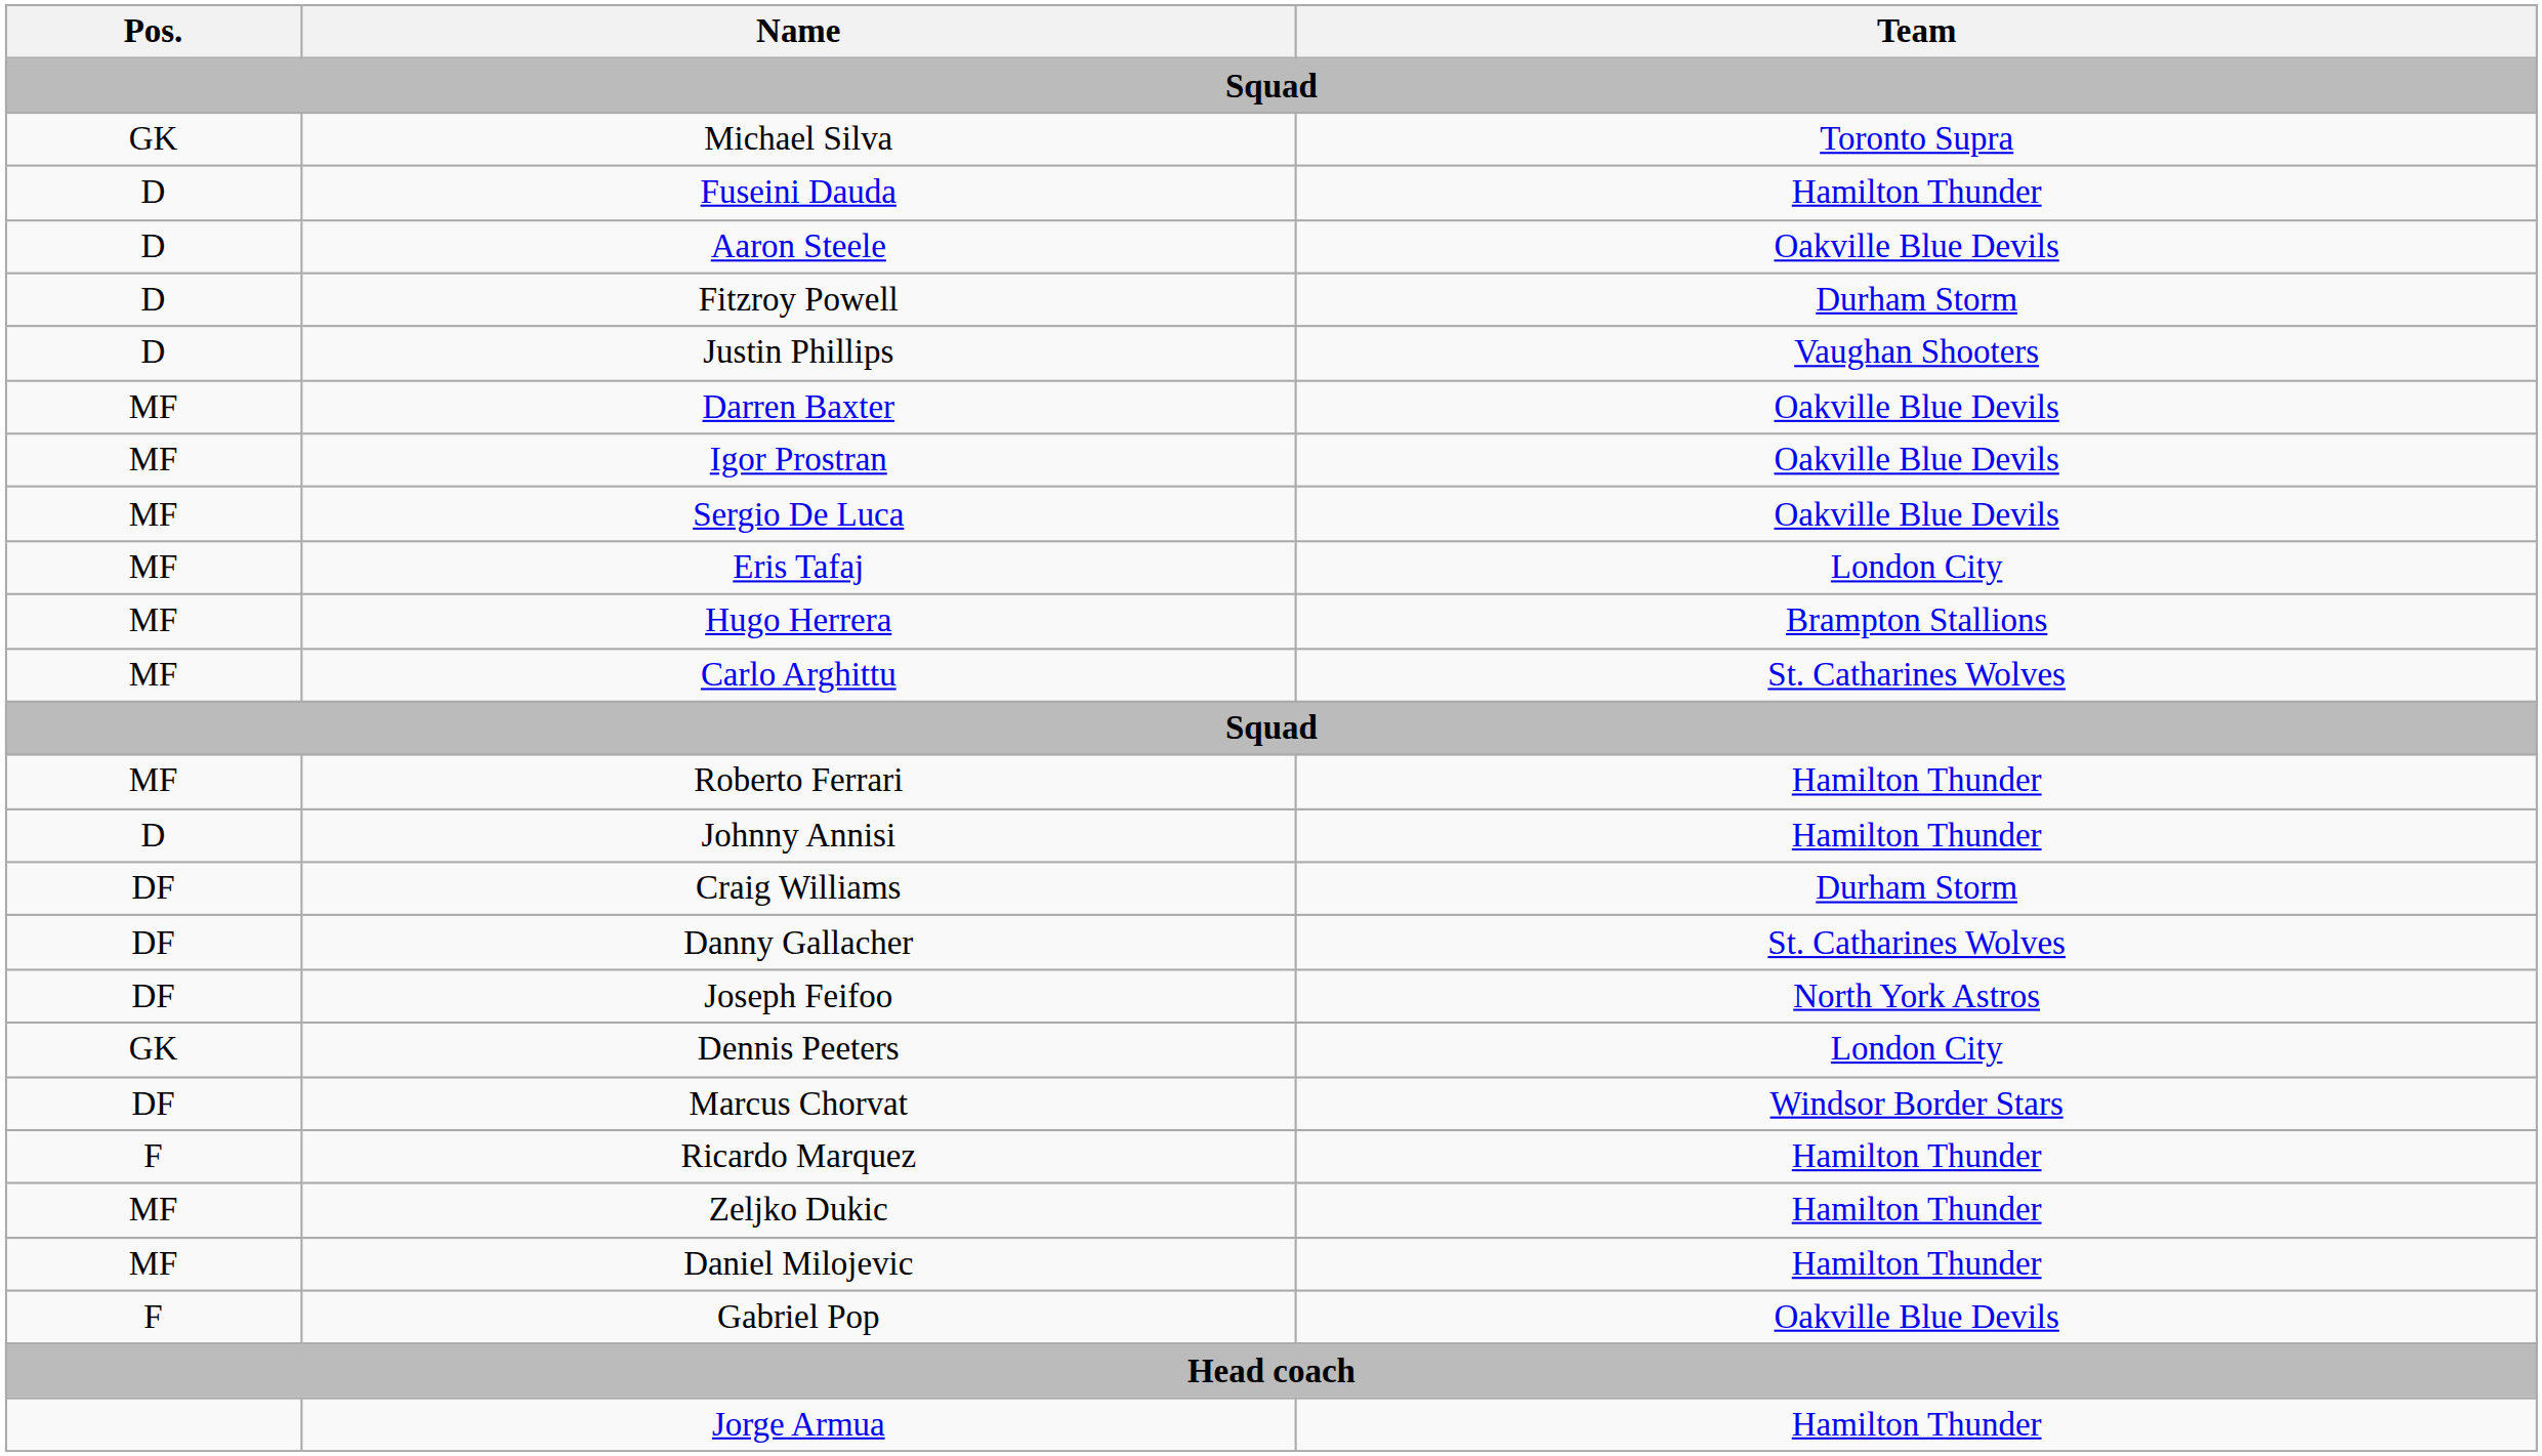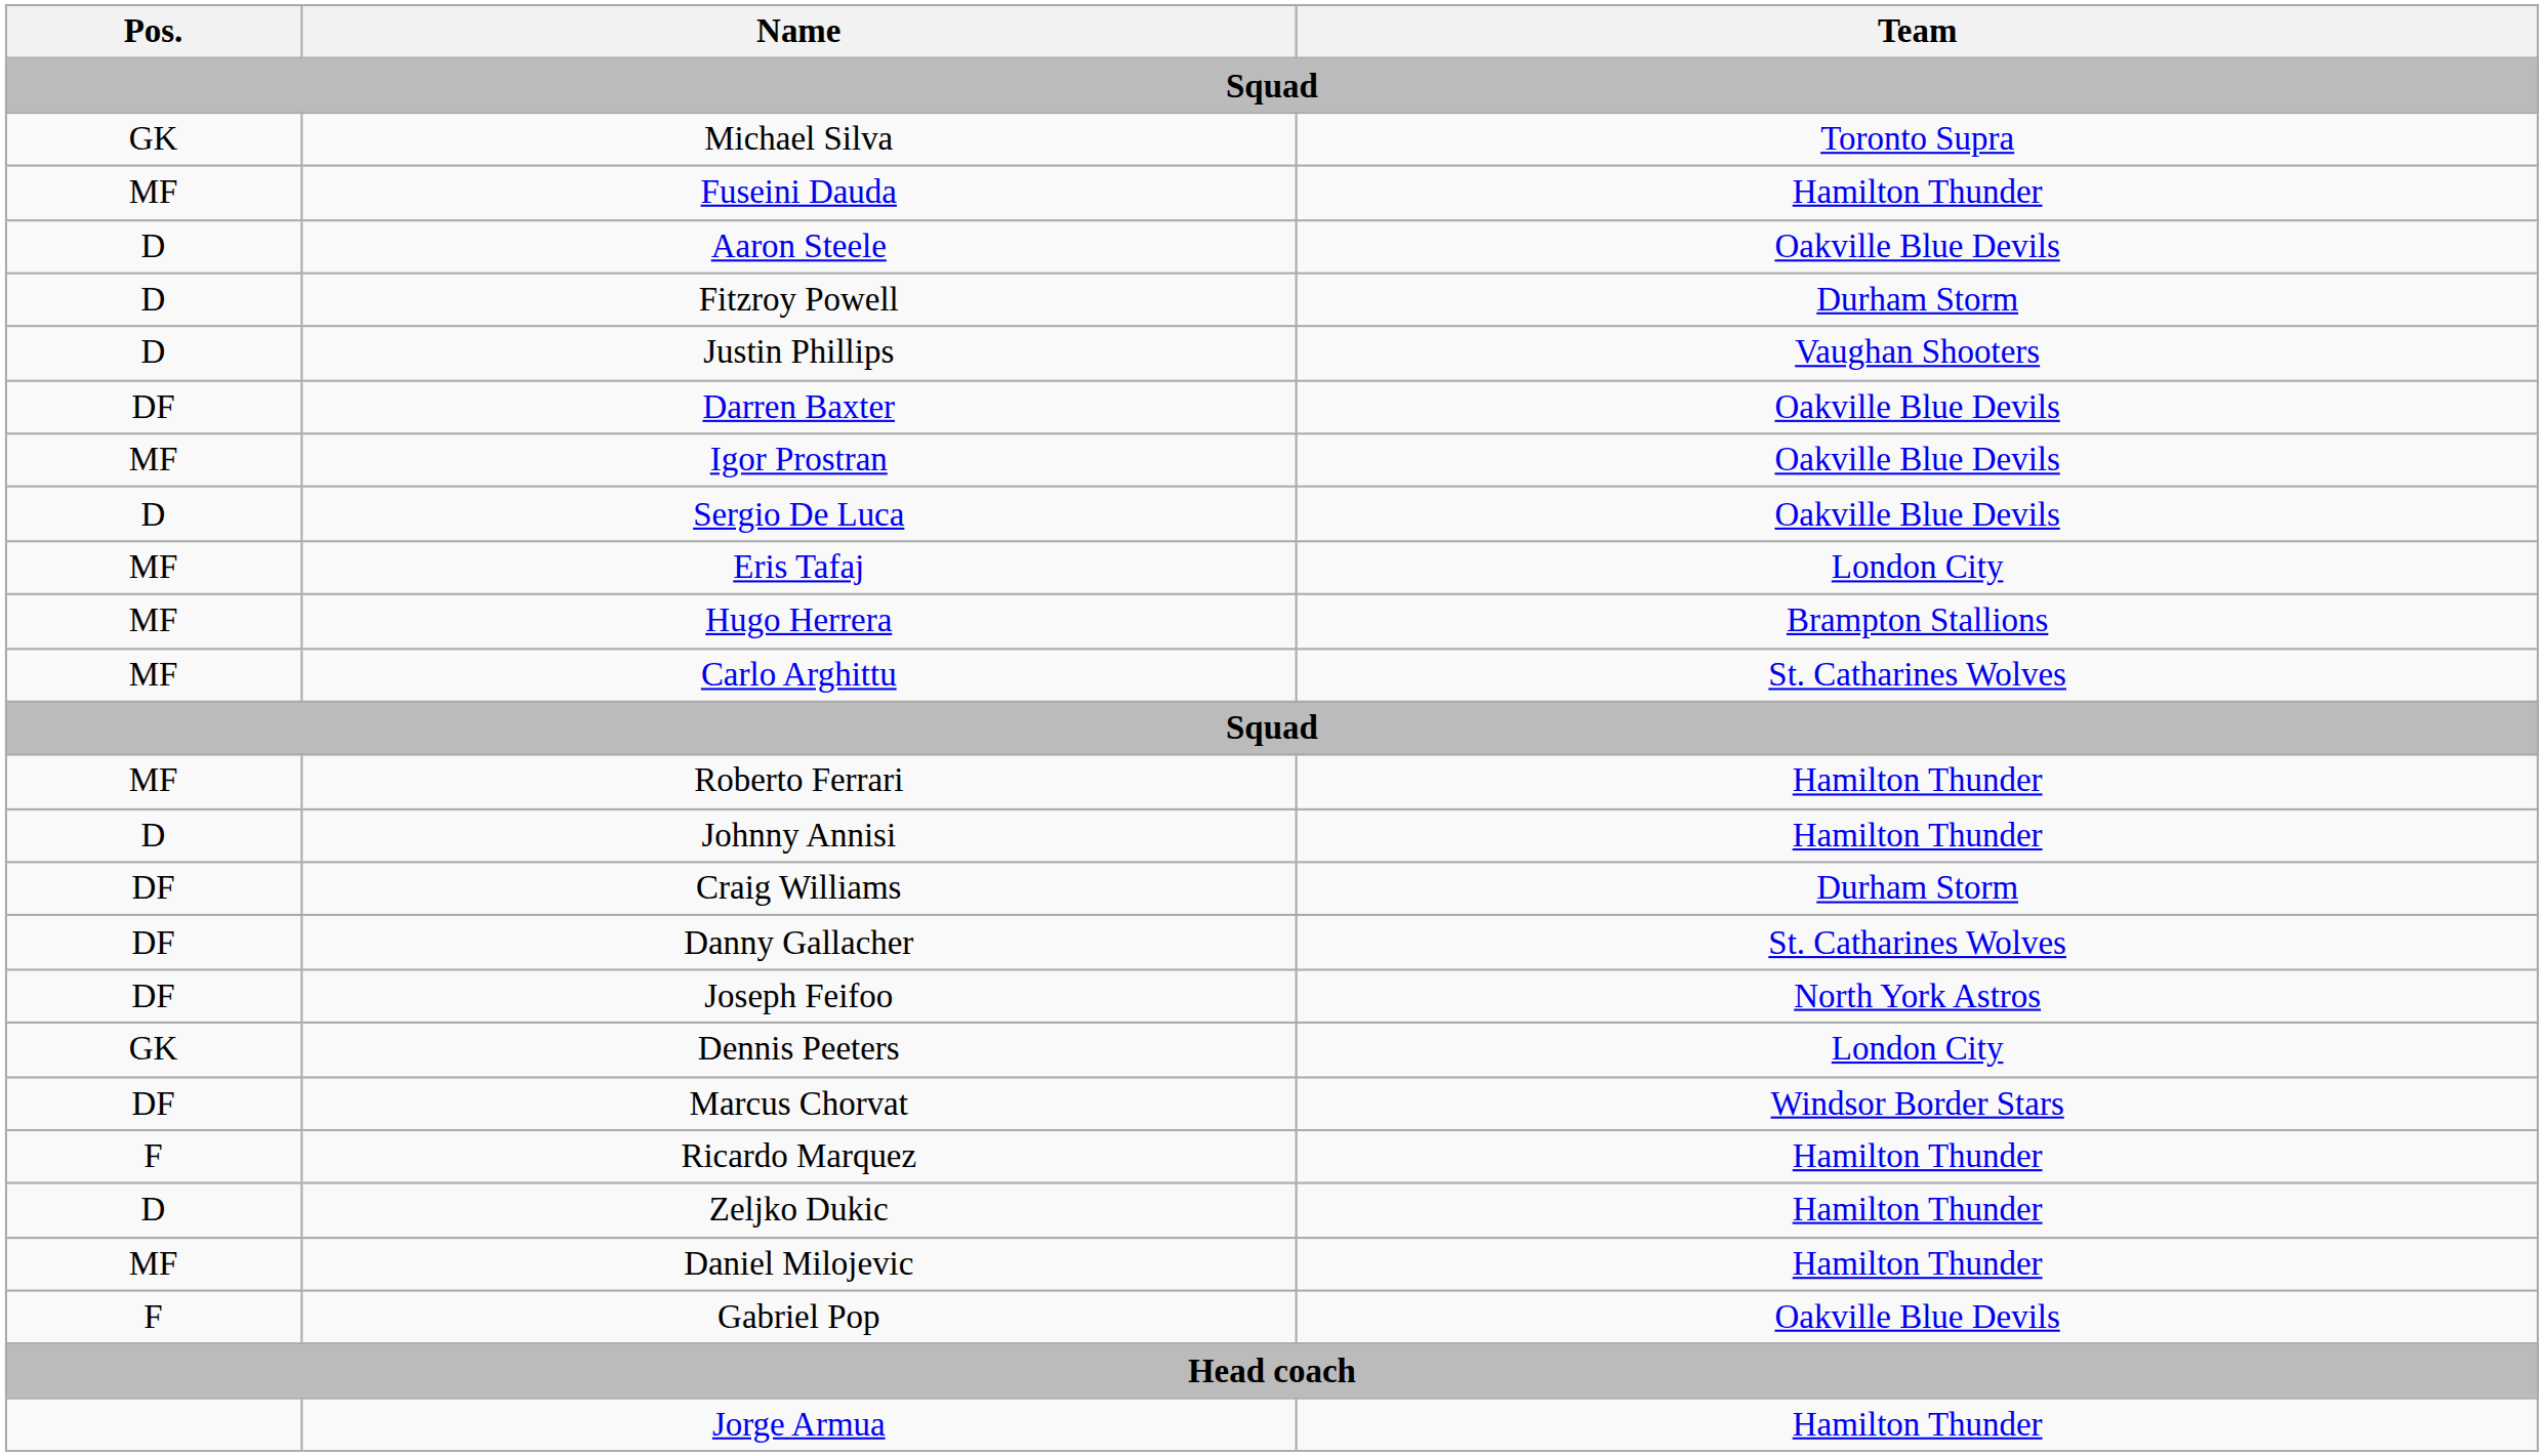Fuseini Dauda | Pos.: D -> MF
Darren Baxter | Pos.: MF -> DF
Sergio De Luca | Pos.: MF -> D
Zeljko Dukic | Pos.: MF -> D
